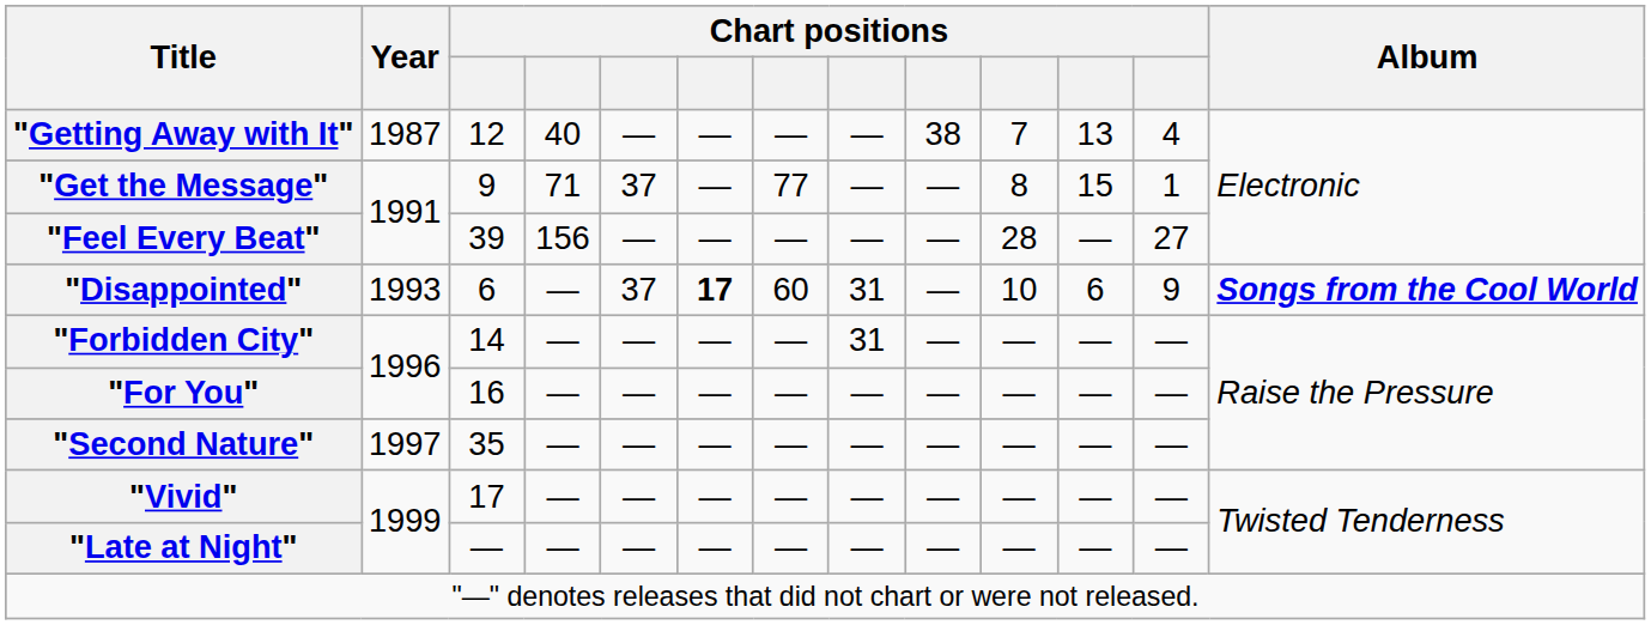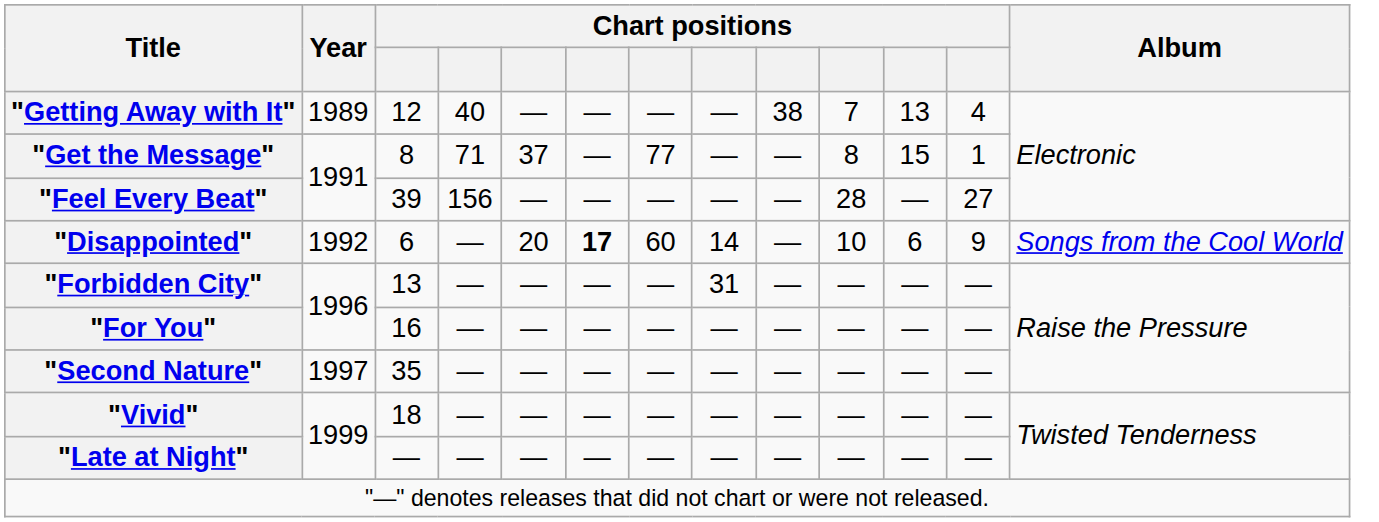"Getting Away with It" | Year: 1987 -> 1989
"Get the Message" | column 3: 9 -> 8
"Disappointed" | Year: 1993 -> 1992
"Disappointed" | column 5: 37 -> 20
"Disappointed" | column 8: 31 -> 14
"Disappointed" | Album: bold -> normal
"Forbidden City" | column 3: 14 -> 13
"Vivid" | column 3: 17 -> 18
